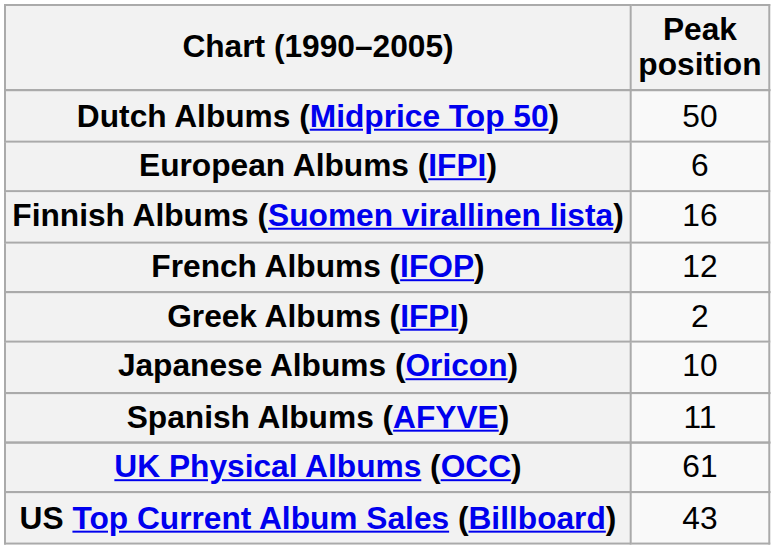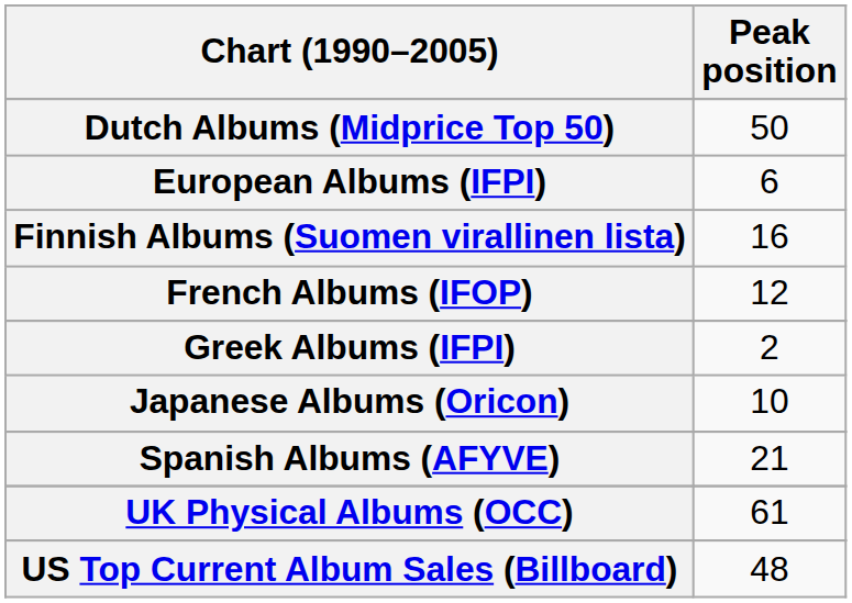Spanish Albums (AFYVE) | Peak position: 11 -> 21
US Top Current Album Sales (Billboard) | Peak position: 43 -> 48
